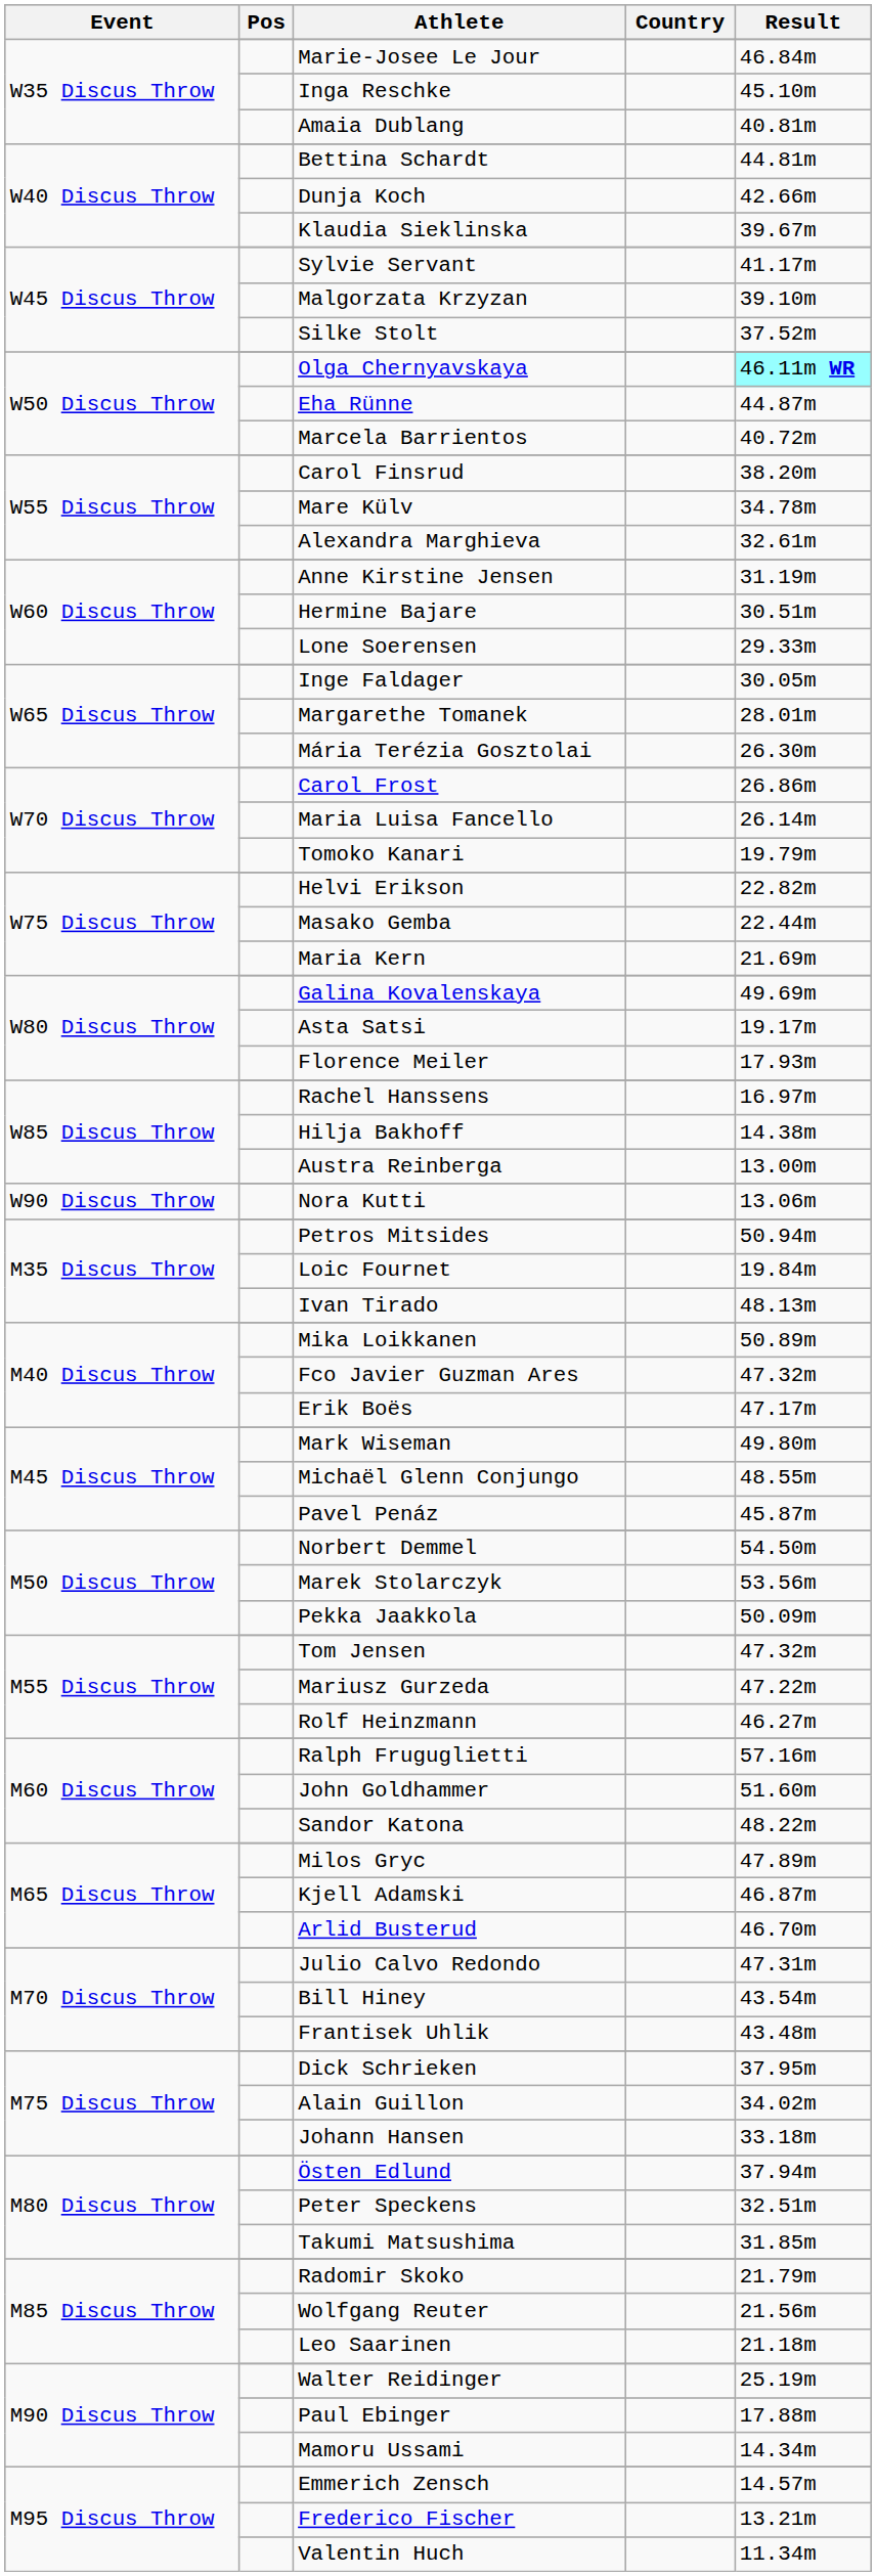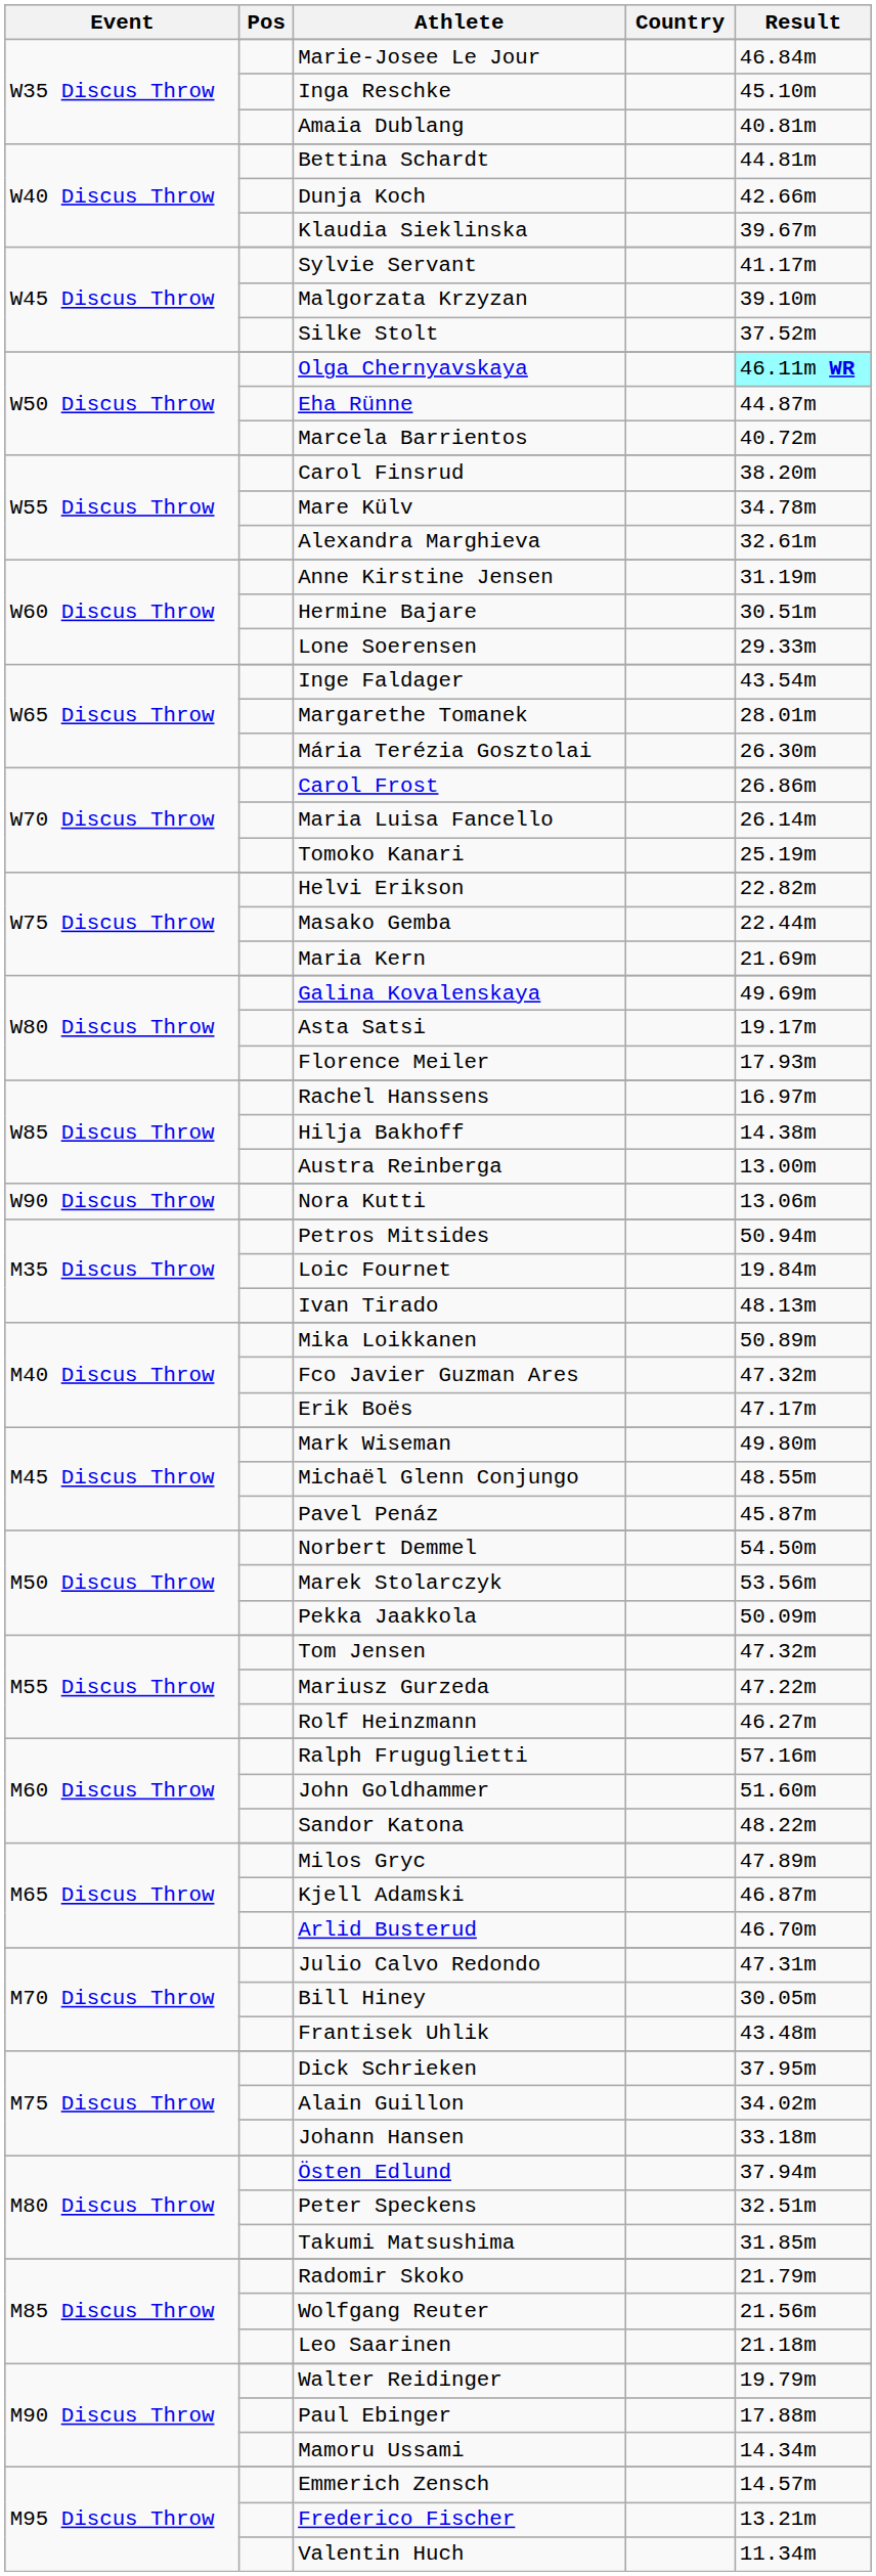Inge Faldager | Result: 30.05m -> 43.54m
Tomoko Kanari | Result: 19.79m -> 25.19m
Bill Hiney | Result: 43.54m -> 30.05m
Walter Reidinger | Result: 25.19m -> 19.79m
